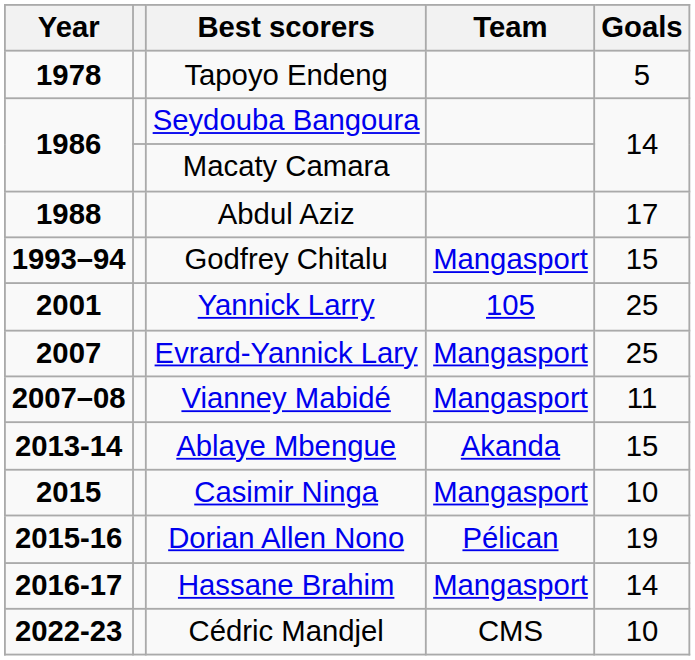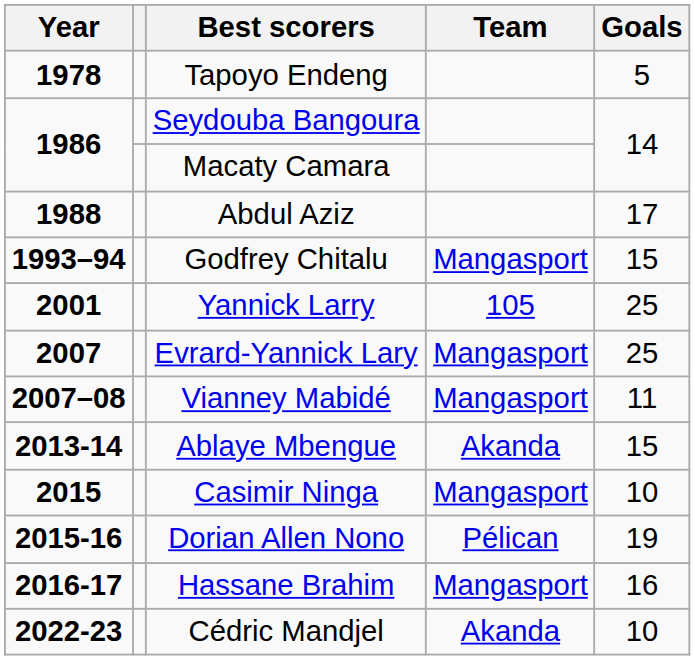Hassane Brahim | Goals: 14 -> 16
Cédric Mandjel | Team: CMS -> Akanda
